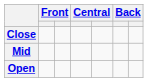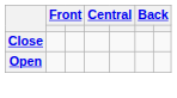- row: Mid
